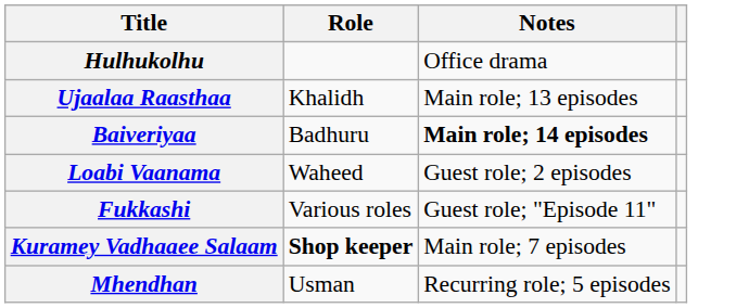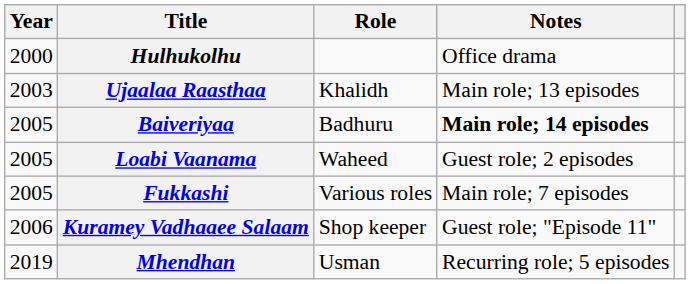+ column: Year | 2000 | 2003 | 2005 | 2005 | 2005 | 2006 | 2019
Fukkashi | Notes: Guest role; "Episode 11" -> Main role; 7 episodes
Kuramey Vadhaaee Salaam | Role: bold -> normal
Kuramey Vadhaaee Salaam | Notes: Main role; 7 episodes -> Guest role; "Episode 11"
